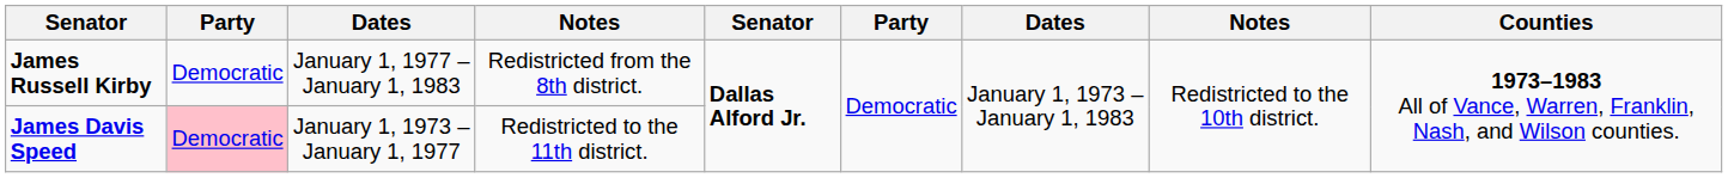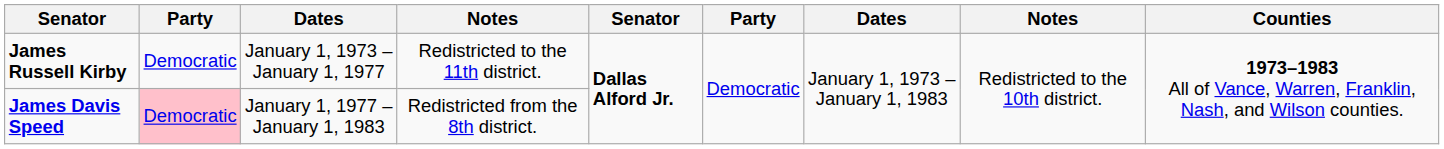James Russell Kirby | column 3: January 1, 1977 – January 1, 1983 -> January 1, 1973 – January 1, 1977
James Russell Kirby | column 4: Redistricted from the 8th district. -> Redistricted to the 11th district.
James Davis Speed | column 3: January 1, 1973 – January 1, 1977 -> January 1, 1977 – January 1, 1983
James Davis Speed | column 4: Redistricted to the 11th district. -> Redistricted from the 8th district.
